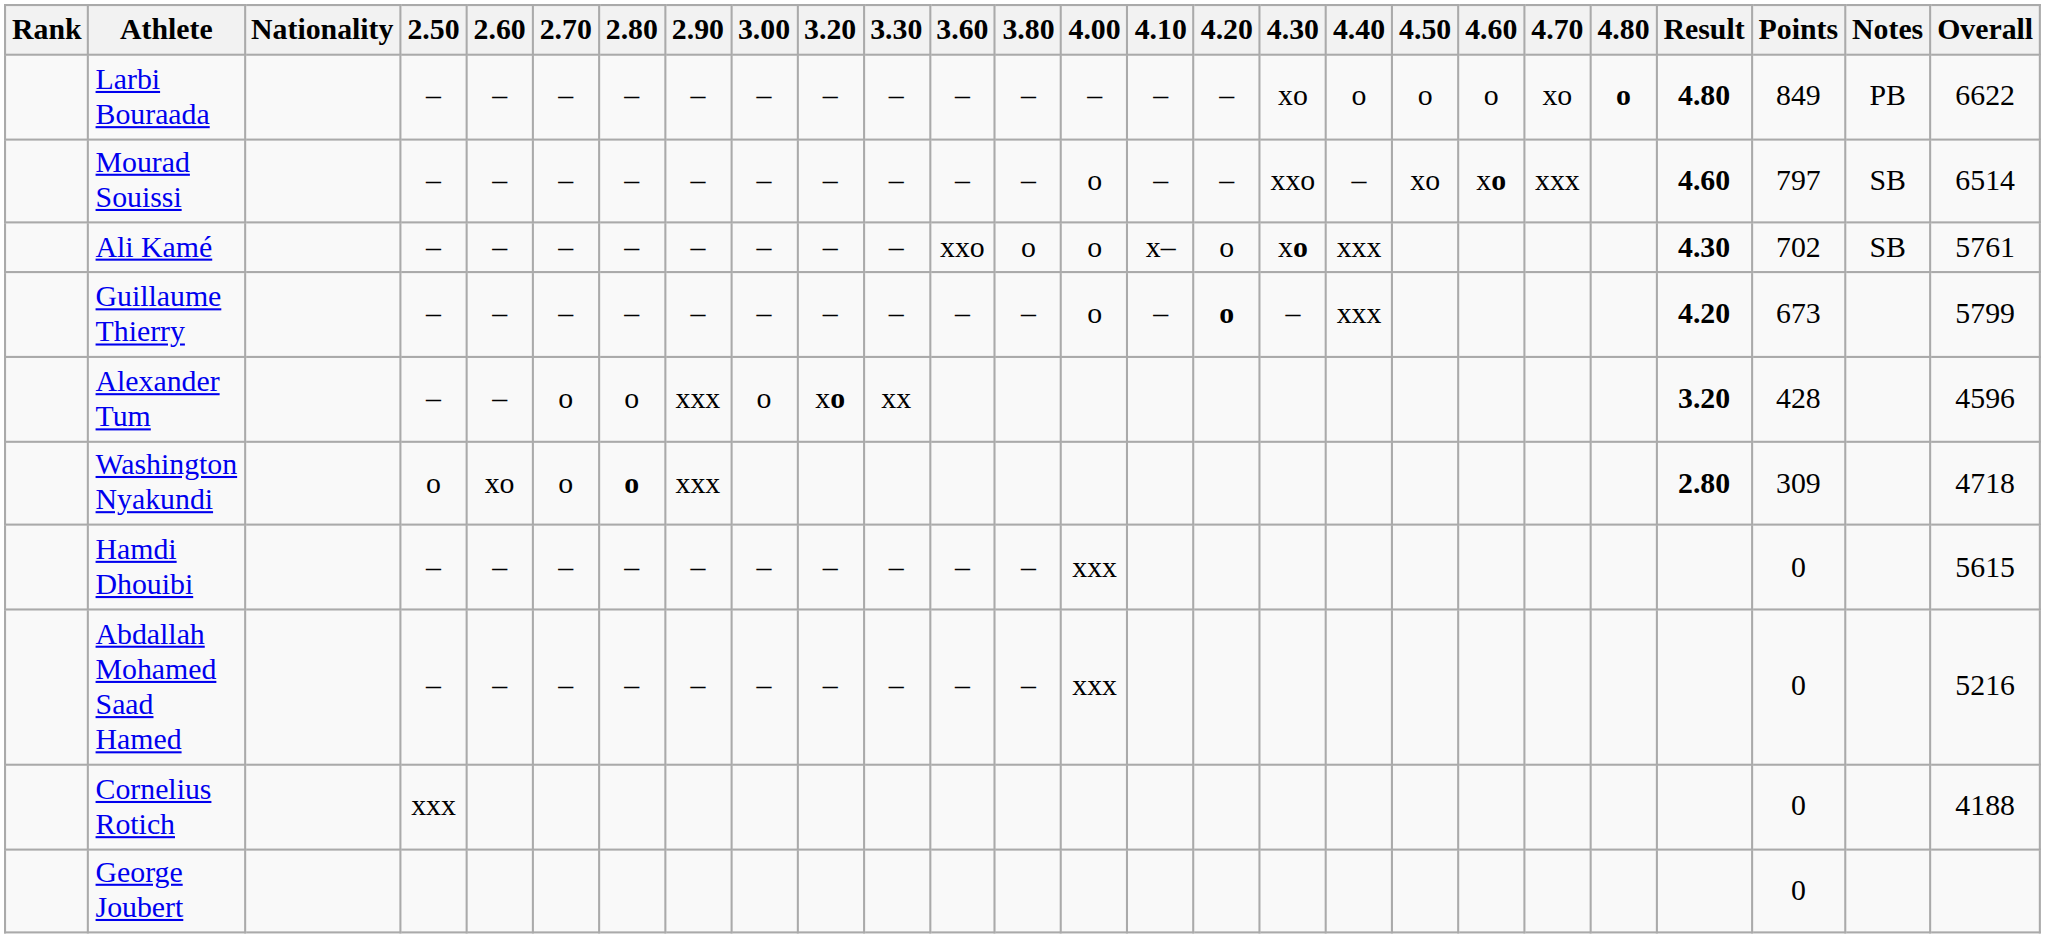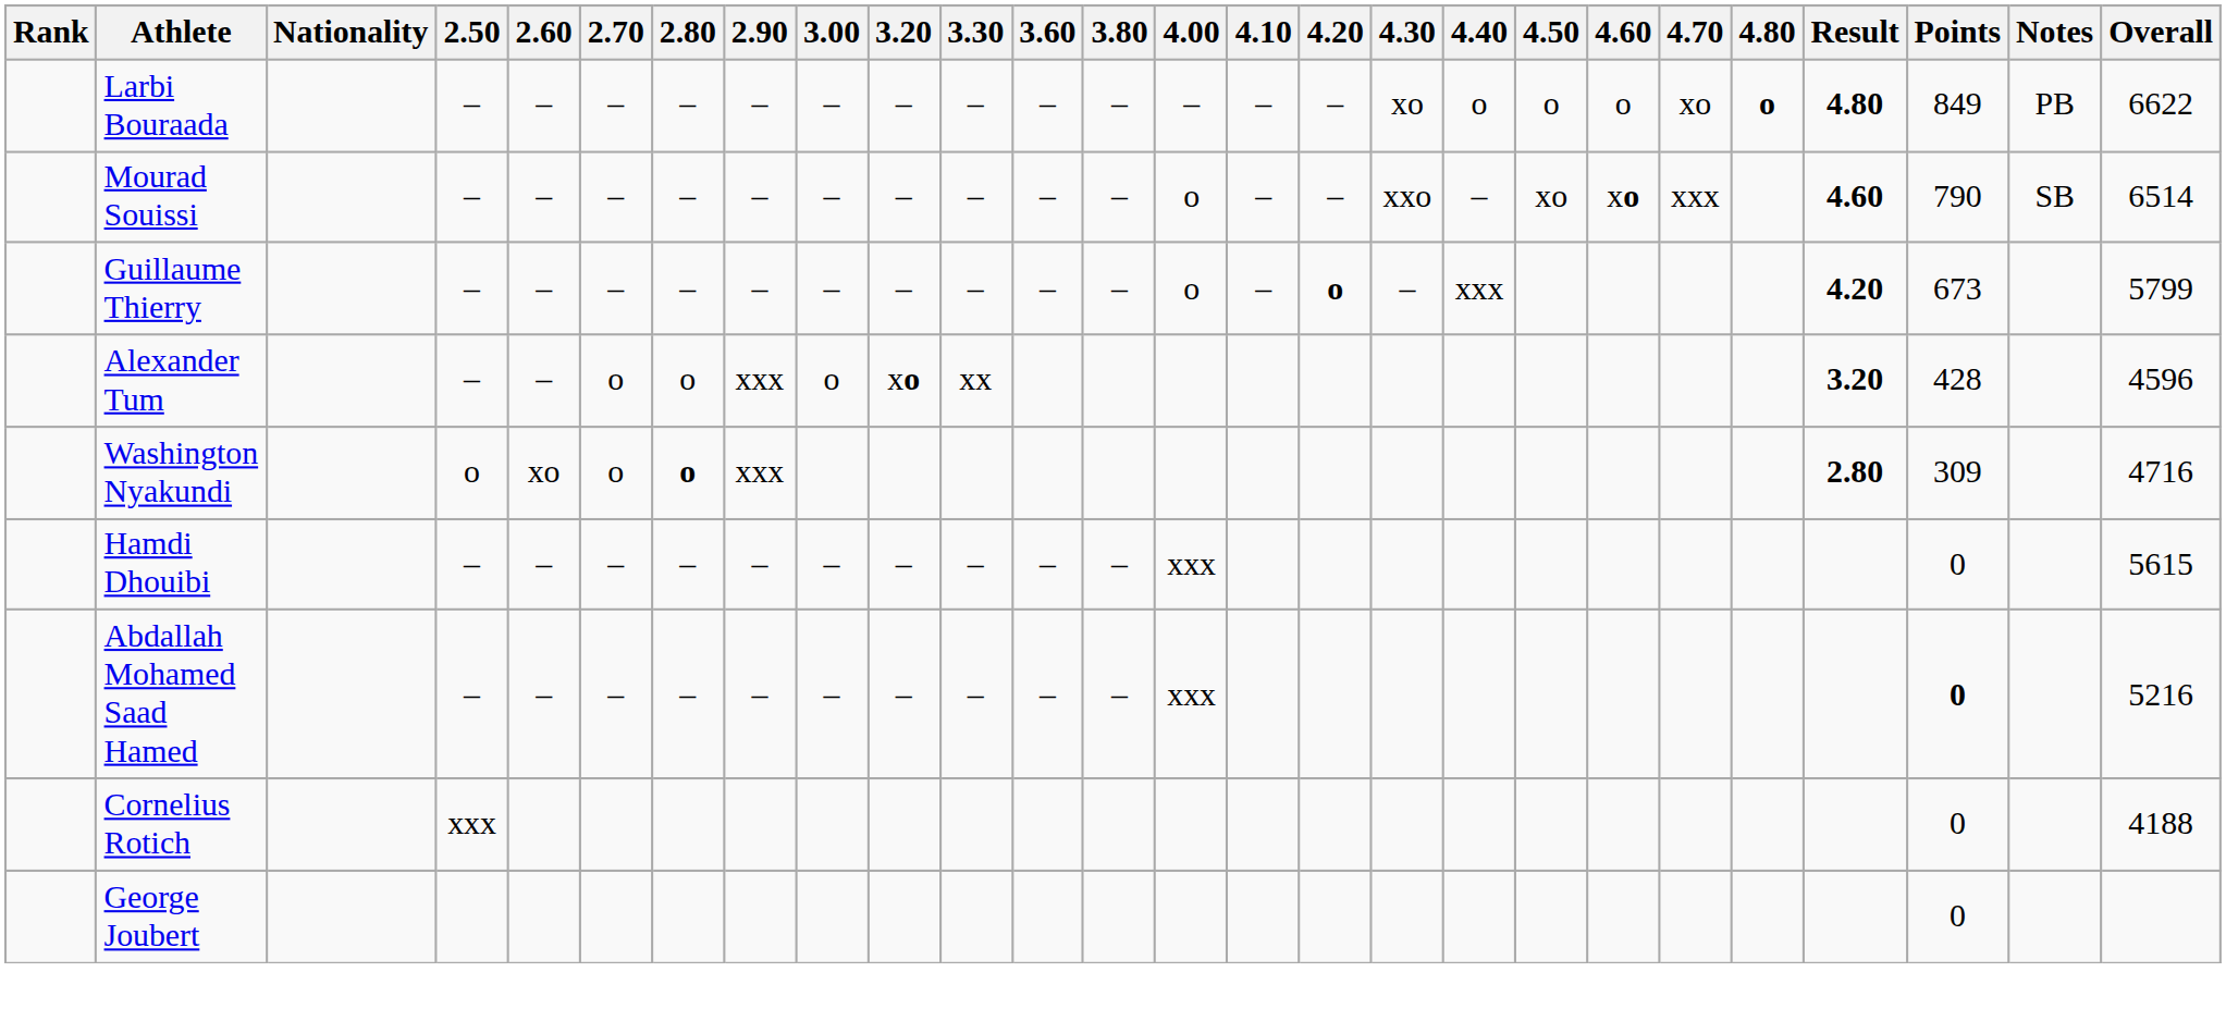Mourad Souissi | Points: 797 -> 790
- row: Ali Kamé | – | – | – | – | – | – | – | – | xxo | o | o | x– | o | xo | xxx | 4.30 | 702 | SB | 5761
Washington Nyakundi | Overall: 4718 -> 4716
Abdallah Mohamed Saad Hamed | Points: normal -> bold
